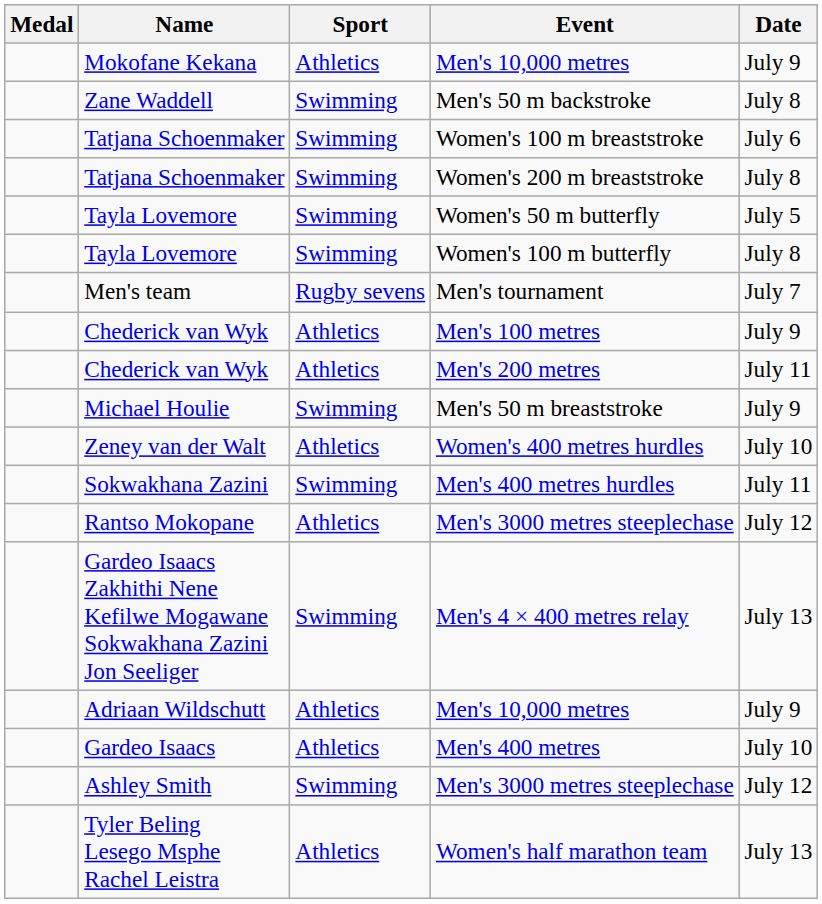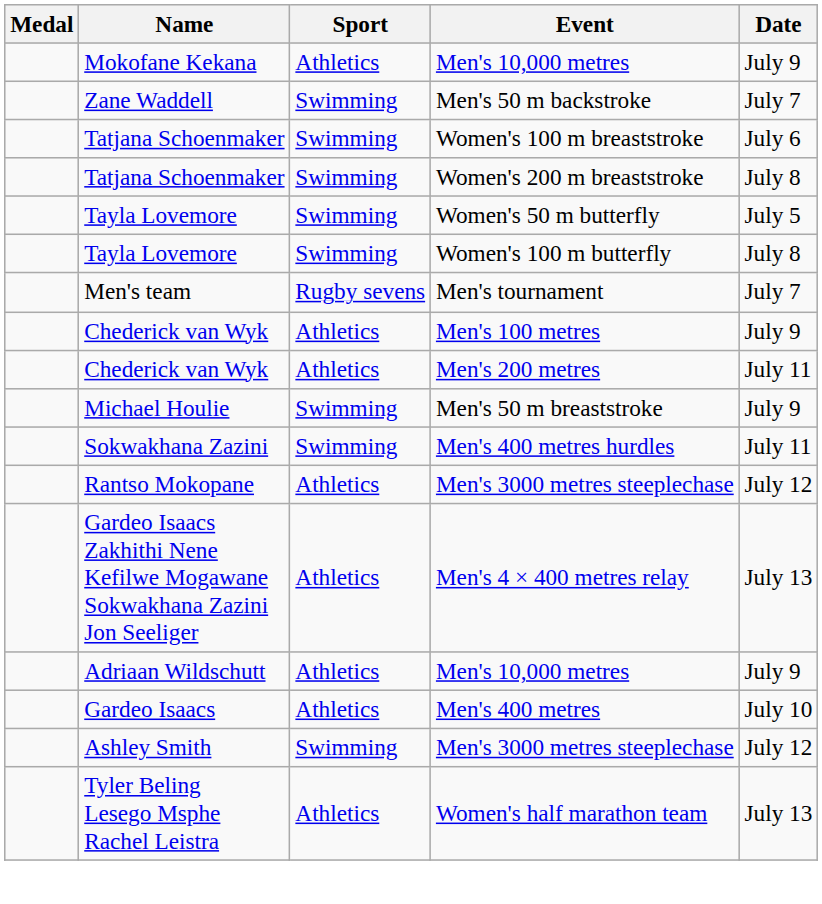Men's 50 m backstroke | Date: July 8 -> July 7
- row: Zeney van der Walt | Athletics | Women's 400 metres hurdles | July 10
Men's 4 × 400 metres relay | Sport: Swimming -> Athletics
